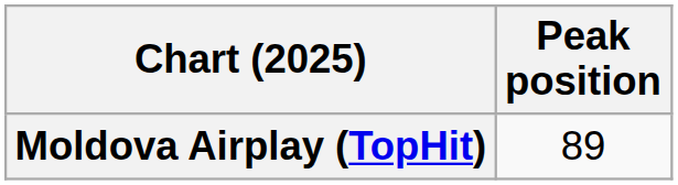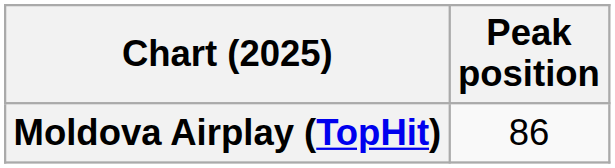Moldova Airplay (TopHit) | Peak position: 89 -> 86
